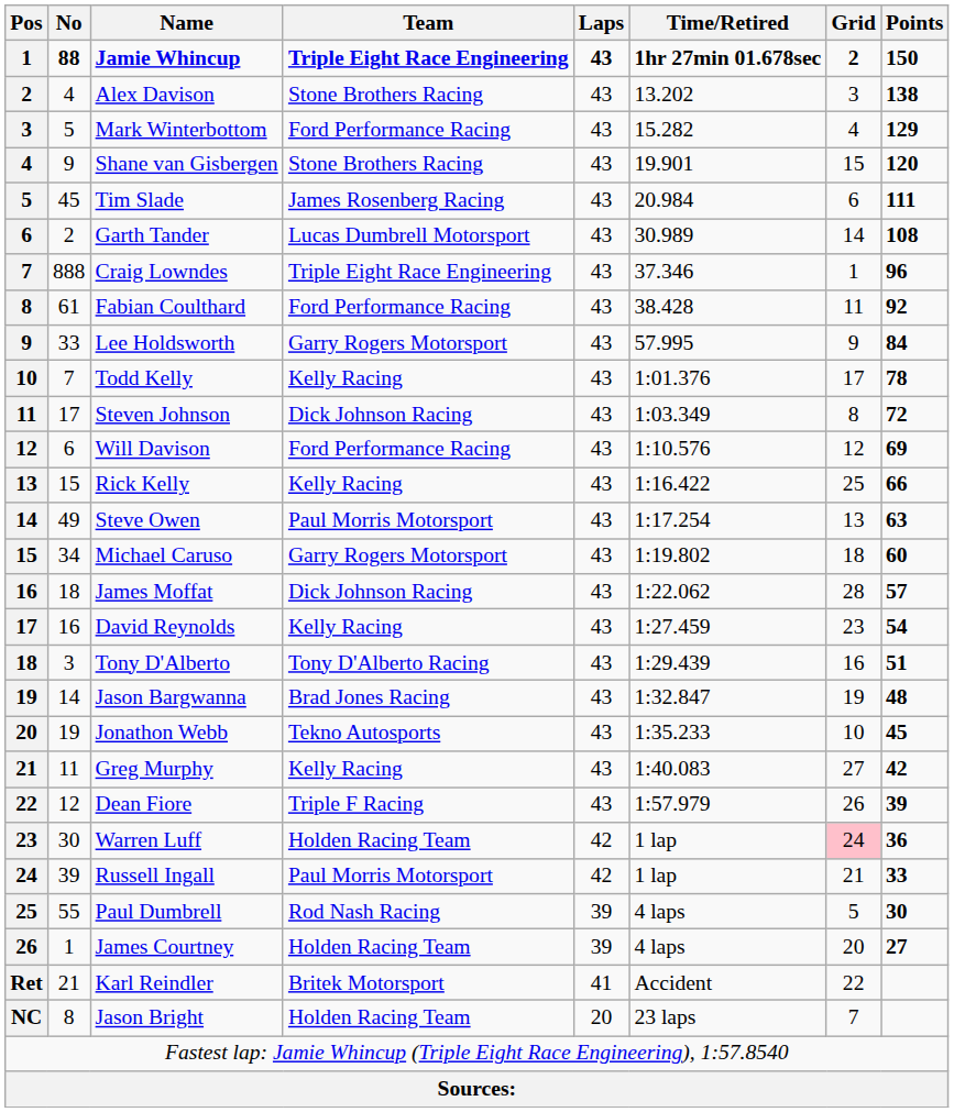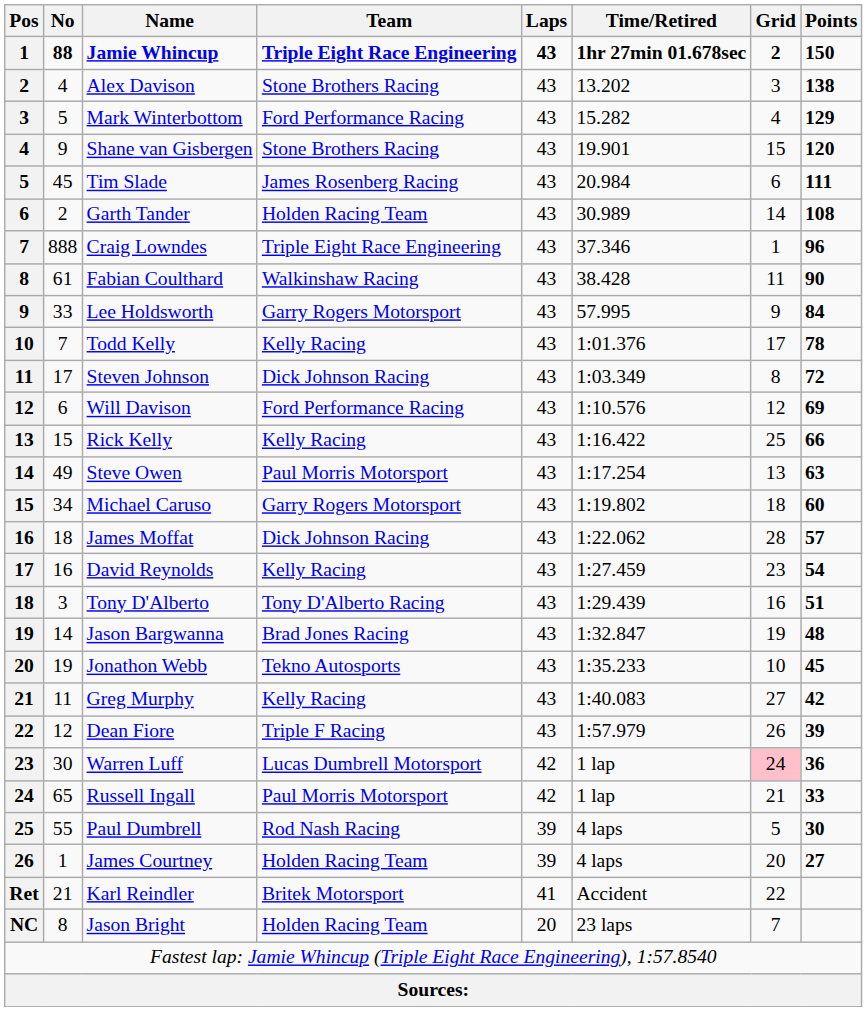Garth Tander | Team: Lucas Dumbrell Motorsport -> Holden Racing Team
Fabian Coulthard | Team: Ford Performance Racing -> Walkinshaw Racing
Fabian Coulthard | Points: 92 -> 90
Warren Luff | Team: Holden Racing Team -> Lucas Dumbrell Motorsport
Russell Ingall | No: 39 -> 65
